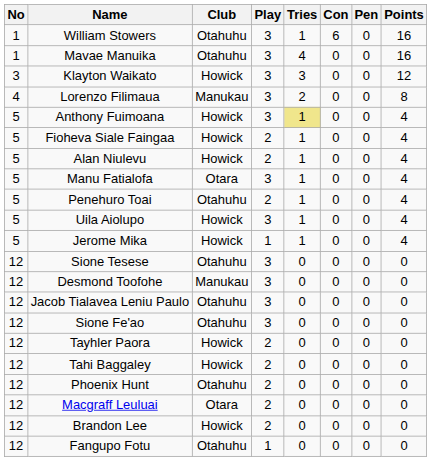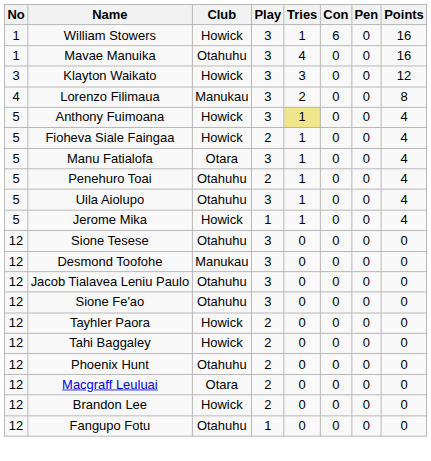William Stowers | Club: Otahuhu -> Howick
- row: 5 | Alan Niulevu | Howick | 2 | 1 | 0 | 0 | 4
Uila Aiolupo | Club: Howick -> Otahuhu
